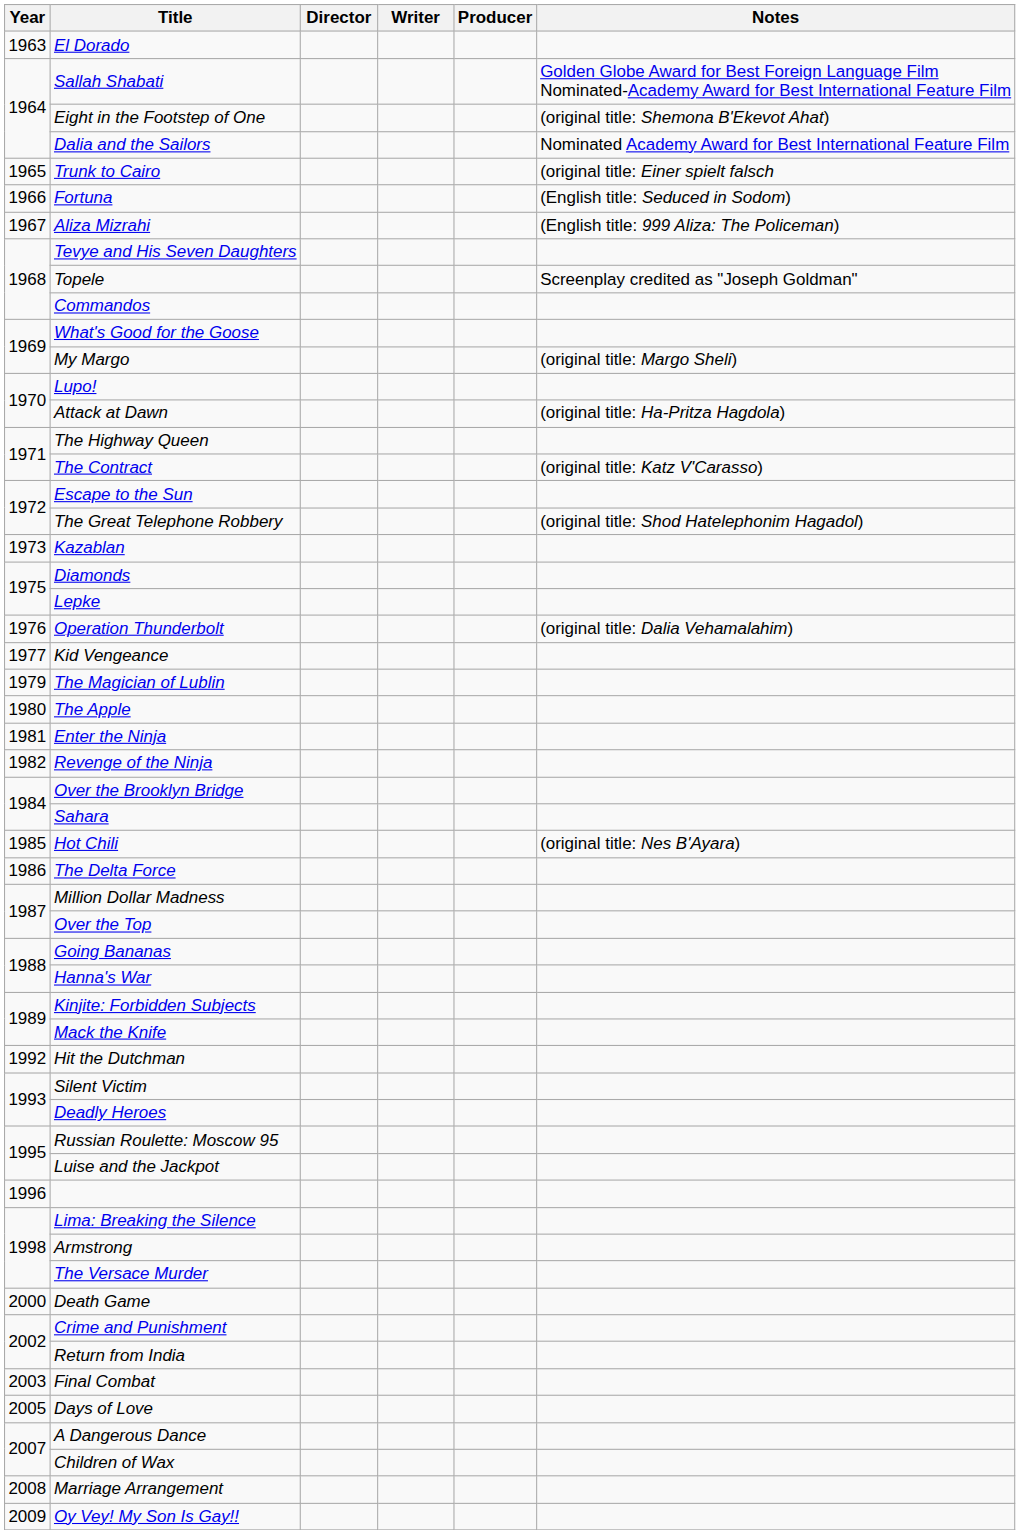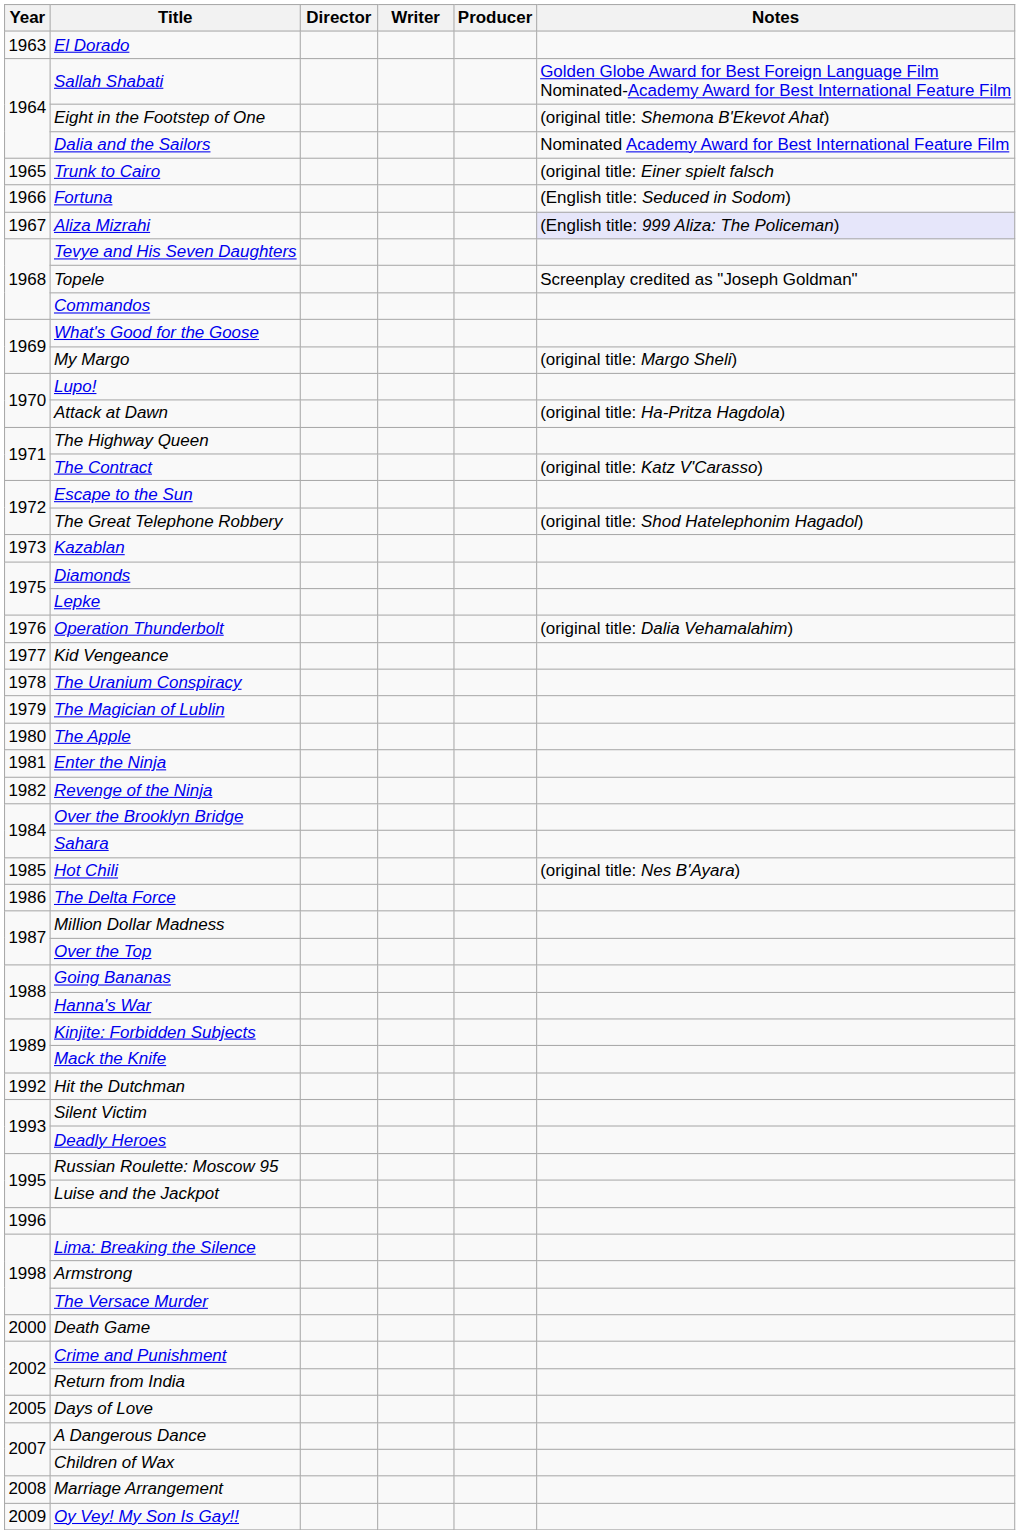Aliza Mizrahi | Notes: no background -> lavender background
+ row: 1978 | The Uranium Conspiracy
- row: 2003 | Final Combat
